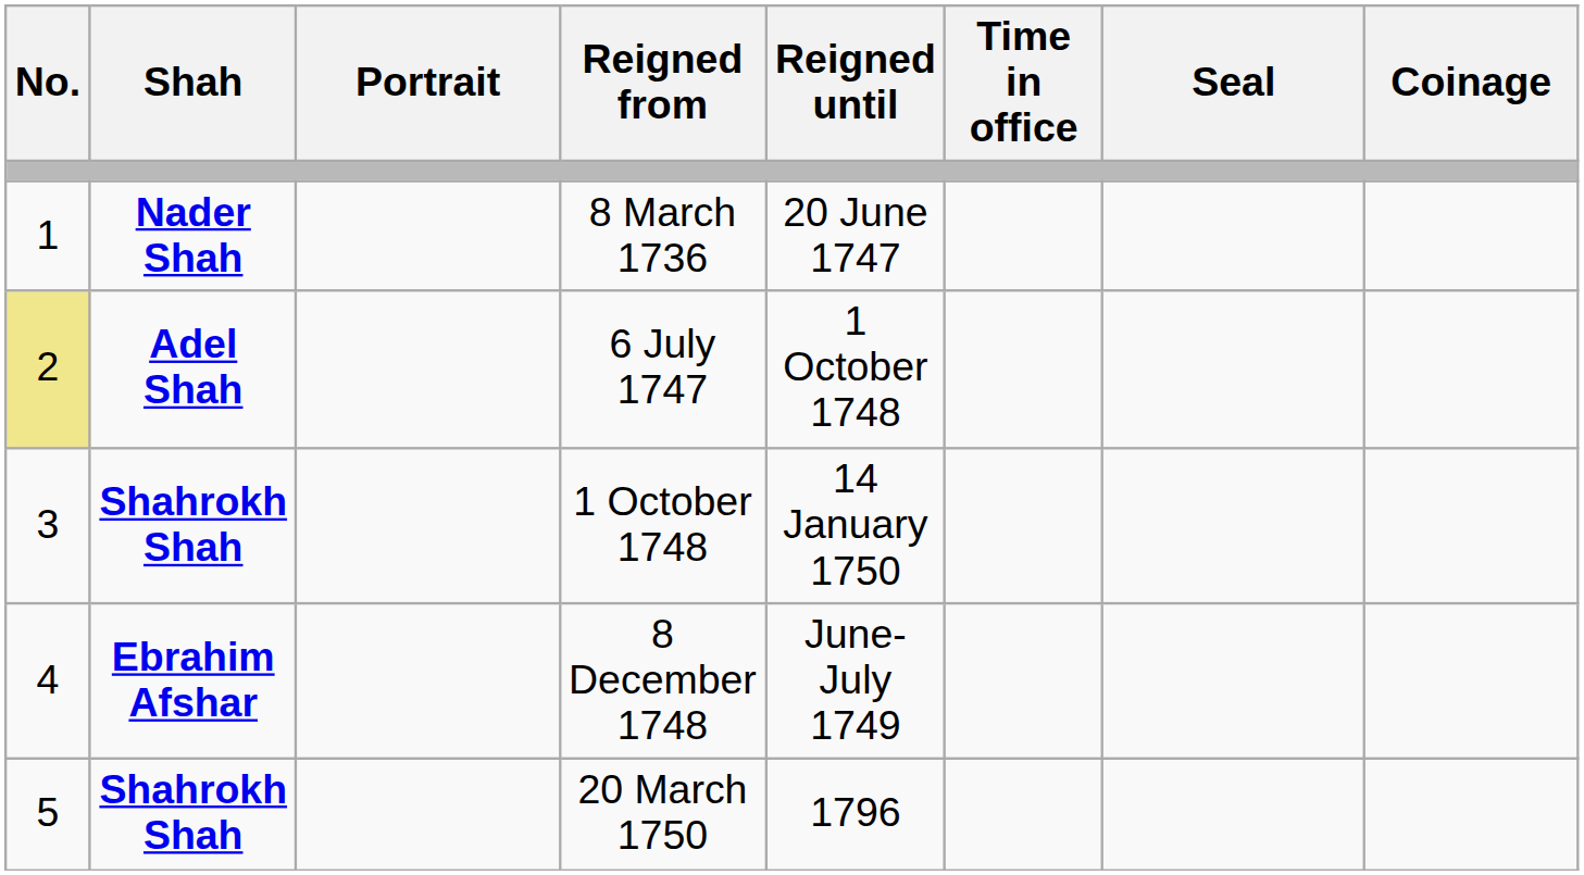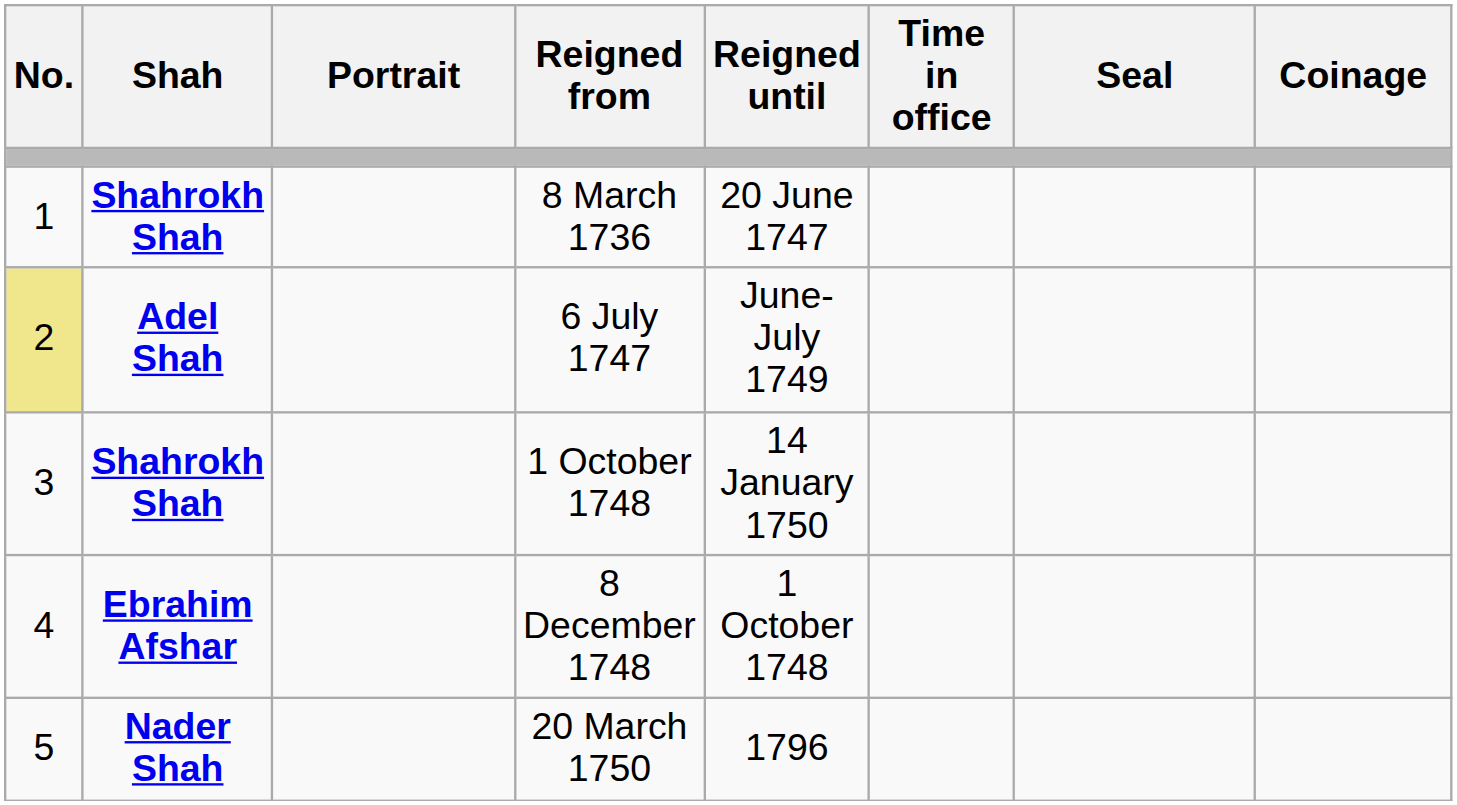8 March 1736 | Shah: Nader Shah -> Shahrokh Shah
6 July 1747 | Reigned until: 1 October 1748 -> June-July 1749
8 December 1748 | Reigned until: June-July 1749 -> 1 October 1748
20 March 1750 | Shah: Shahrokh Shah -> Nader Shah
